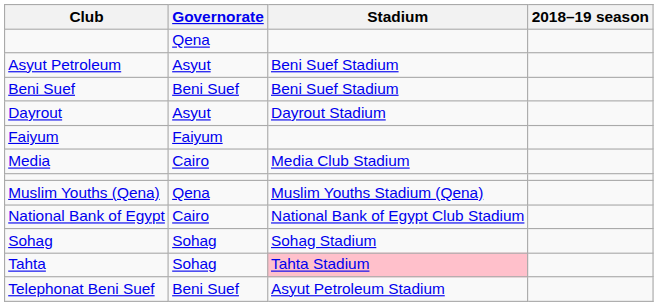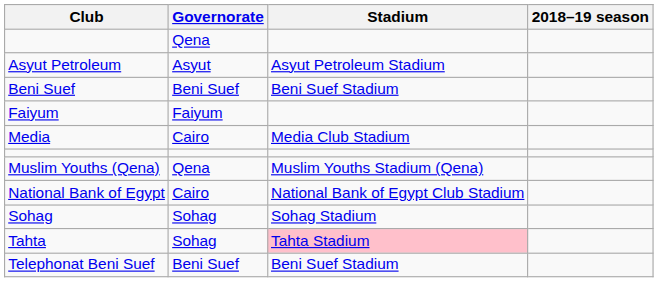Asyut Petroleum | Stadium: Beni Suef Stadium -> Asyut Petroleum Stadium
- row: Dayrout | Asyut | Dayrout Stadium
Telephonat Beni Suef | Stadium: Asyut Petroleum Stadium -> Beni Suef Stadium
